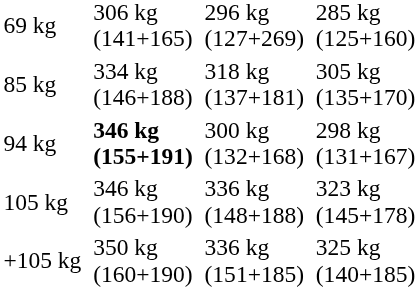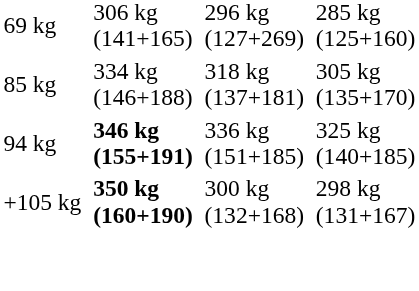94 kg | column 5: 300 kg (132+168) -> 336 kg (151+185)
94 kg | column 7: 298 kg (131+167) -> 325 kg (140+185)
- row: 105 kg | 346 kg (156+190) | 336 kg (148+188) | 323 kg (145+178)
+105 kg | column 3: normal -> bold
+105 kg | column 5: 336 kg (151+185) -> 300 kg (132+168)
+105 kg | column 7: 325 kg (140+185) -> 298 kg (131+167)
